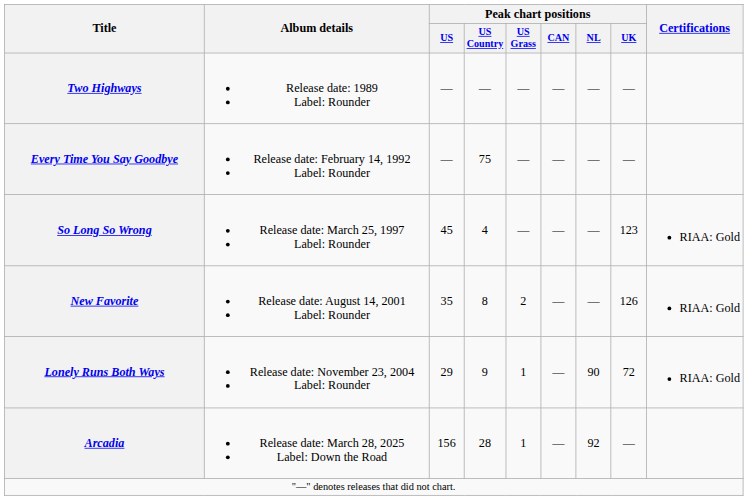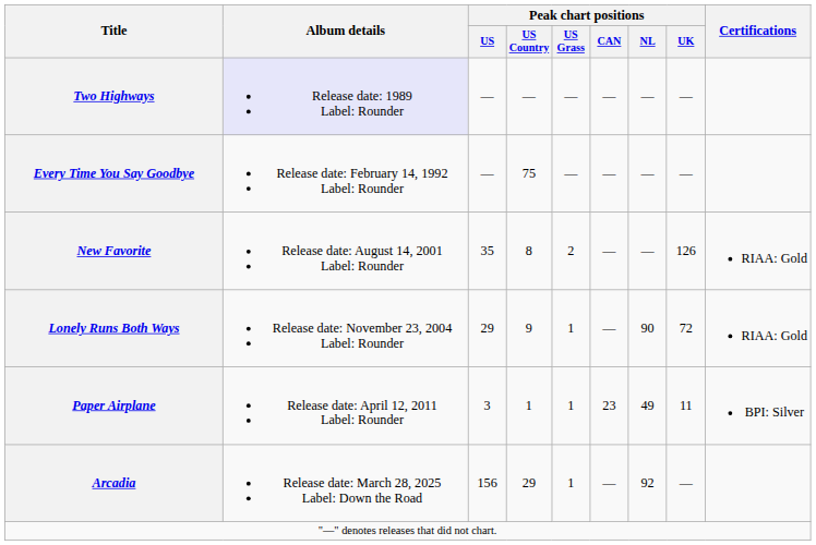Two Highways | Album details: no background -> lavender background
- row: So Long So Wrong | Release date: March 25, 1997 Label: Rounder | 45 | 4 | — | — | — | 123 | RIAA: Gold
+ row: Paper Airplane | Release date: April 12, 2011 Label: Rounder | 3 | 1 | 1 | 23 | 49 | 11 | BPI: Silver
Arcadia | Peak chart positions / US Country: 28 -> 29
